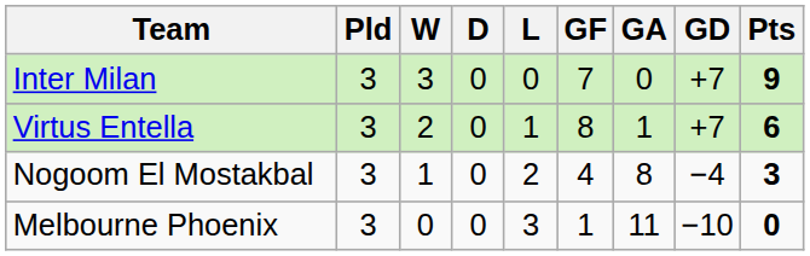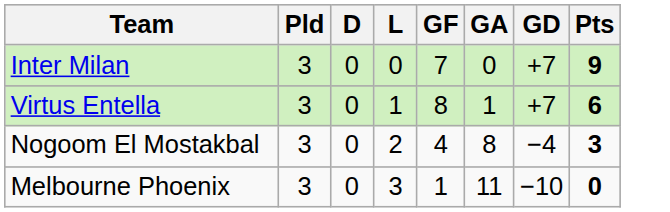- column: W | 3 | 2 | 1 | 0
